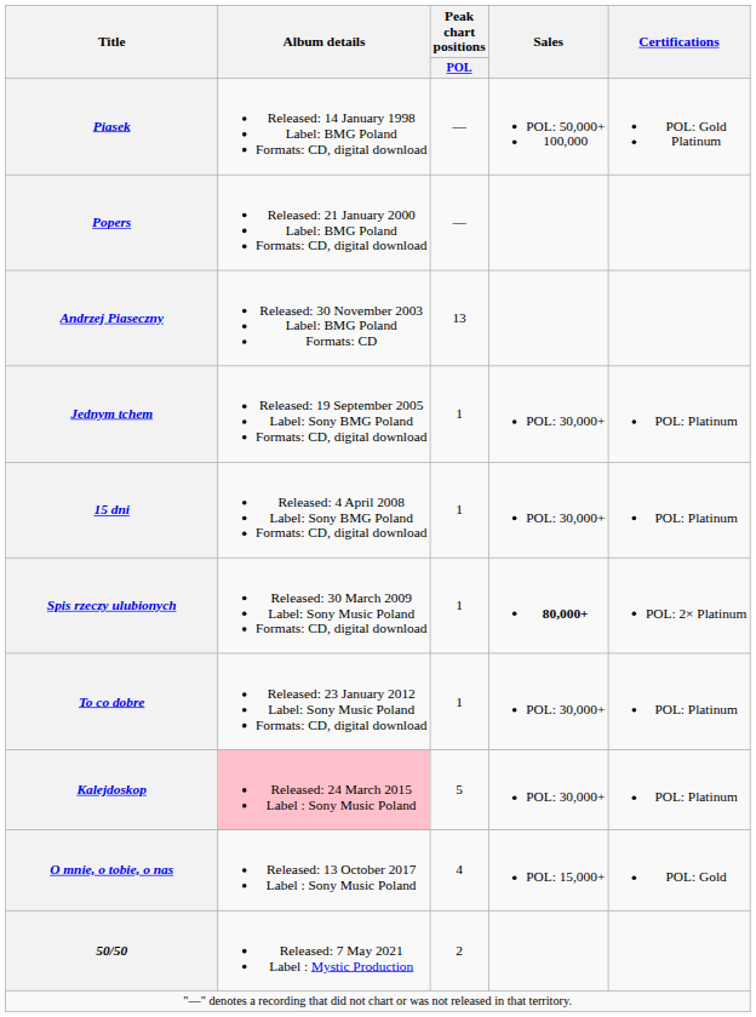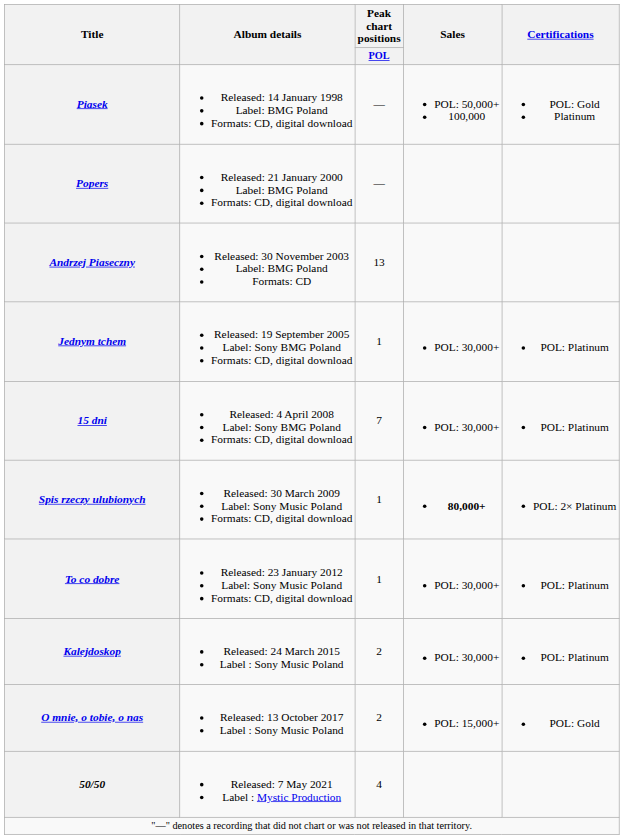15 dni | Peak chart positions / POL: 1 -> 7
Kalejdoskop | Album details: pink background -> no background
Kalejdoskop | Peak chart positions / POL: 5 -> 2
O mnie, o tobie, o nas | Peak chart positions / POL: 4 -> 2
50/50 | Peak chart positions / POL: 2 -> 4
